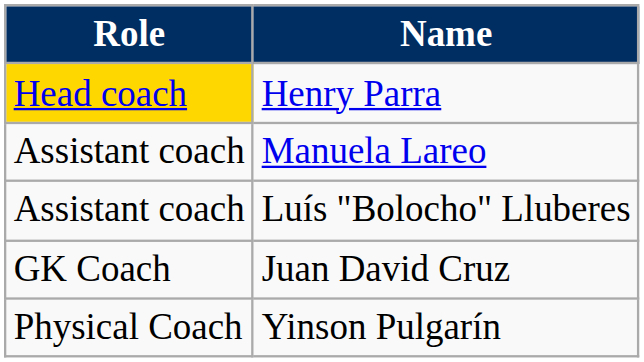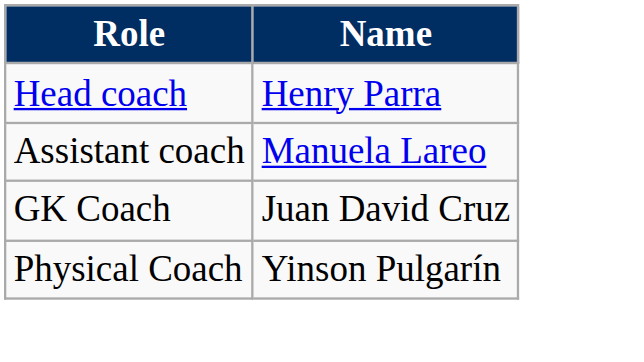Henry Parra | Role: gold background -> no background
- row: Assistant coach | Luís "Bolocho" Lluberes
